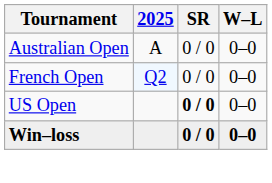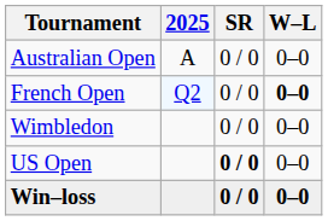French Open | W–L: normal -> bold
+ row: Wimbledon | 0 / 0 | 0–0
